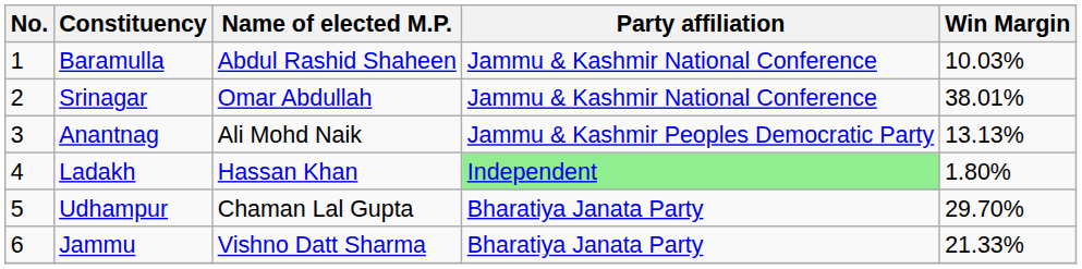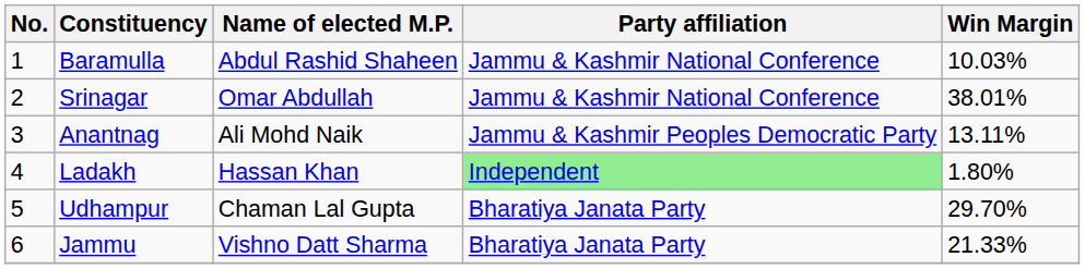Anantnag | Win Margin: 13.13% -> 13.11%
